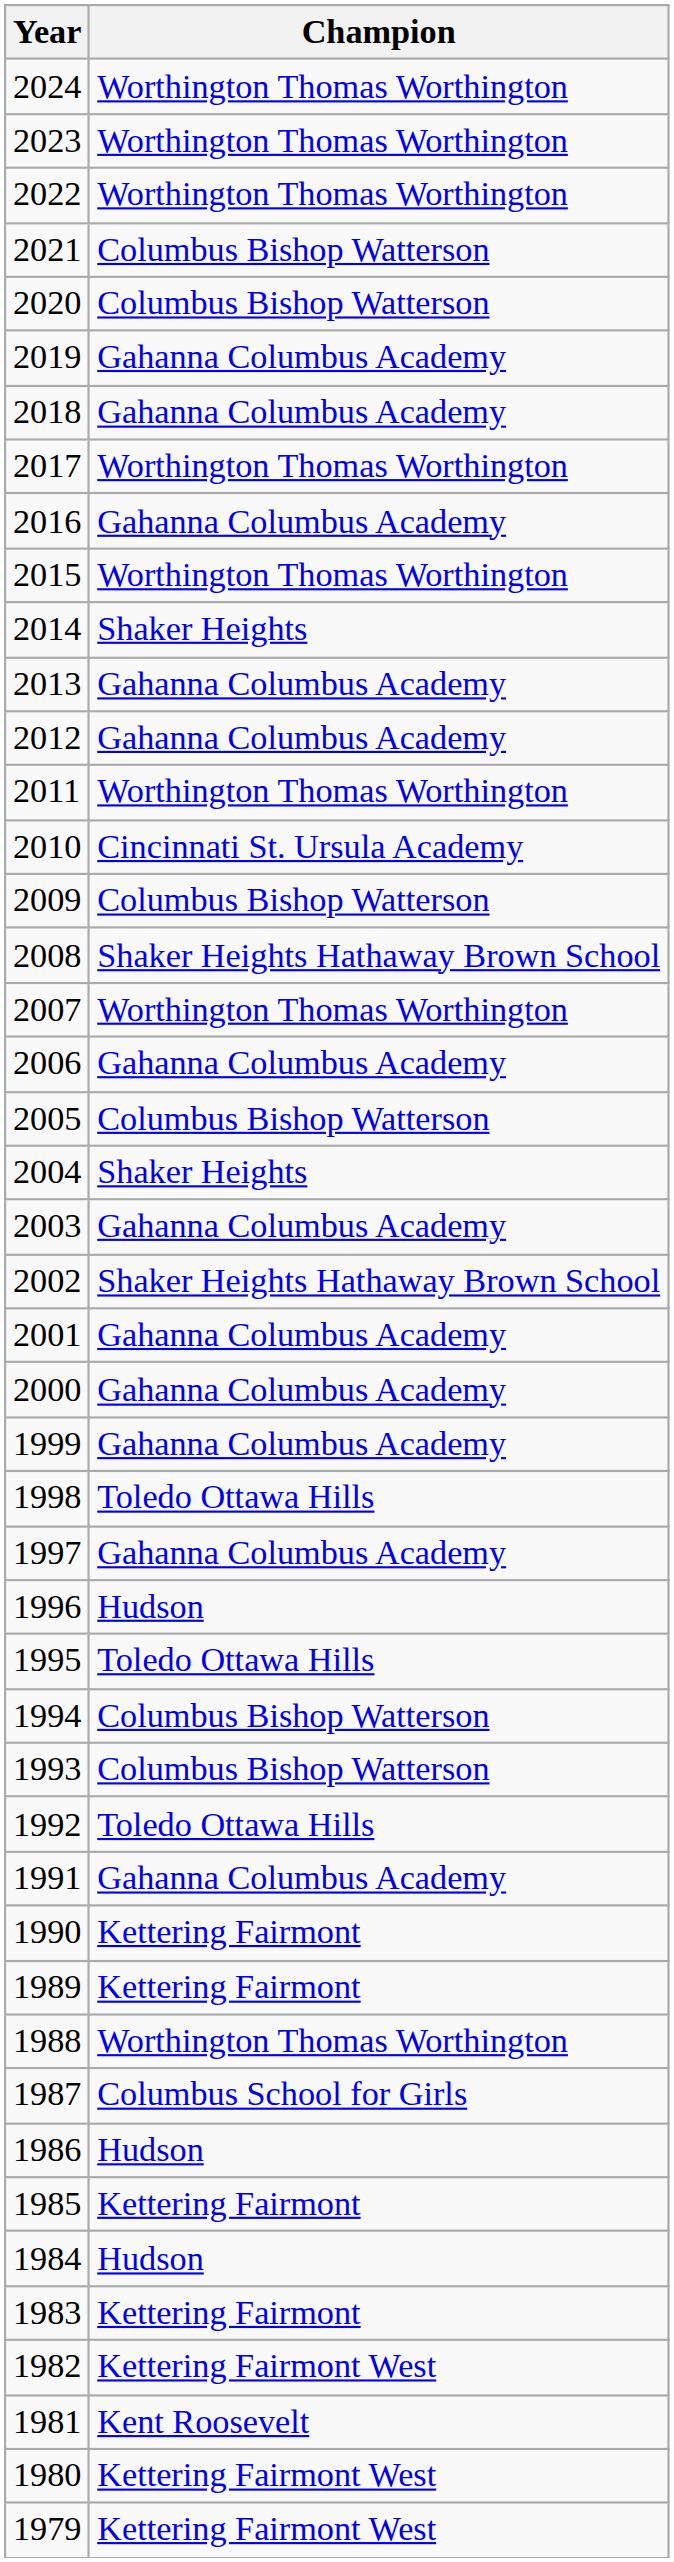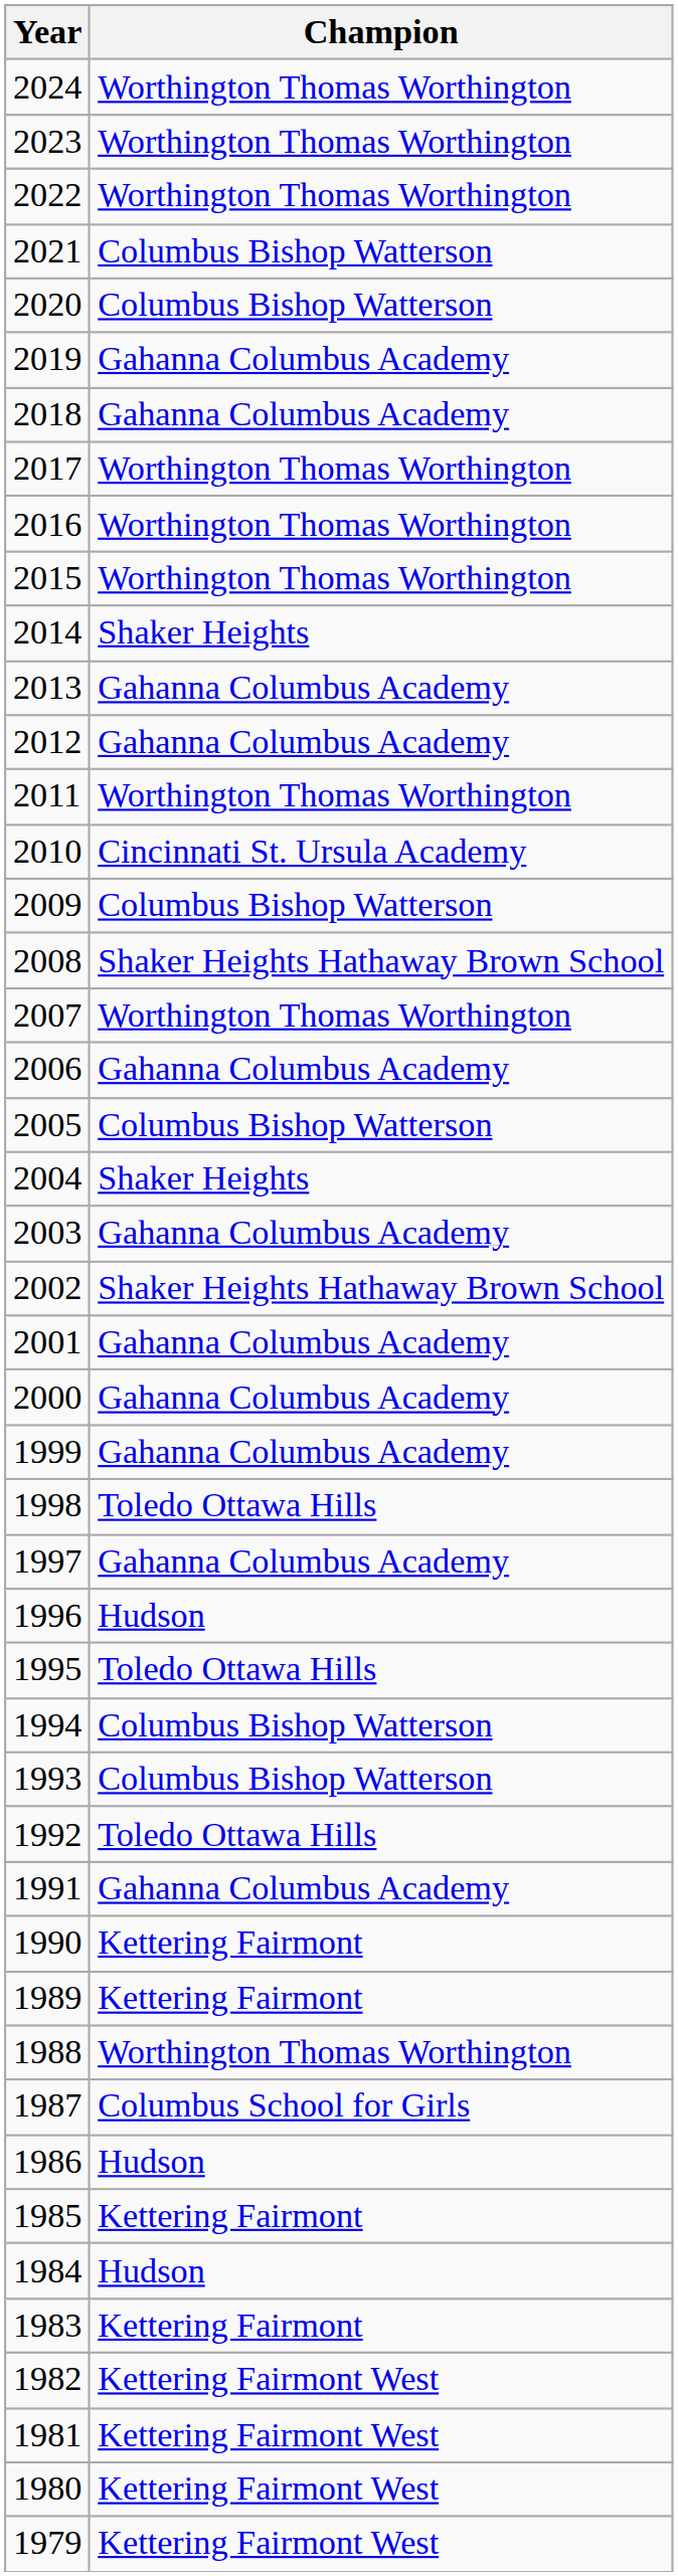2016 | Champion: Gahanna Columbus Academy -> Worthington Thomas Worthington
1981 | Champion: Kent Roosevelt -> Kettering Fairmont West
